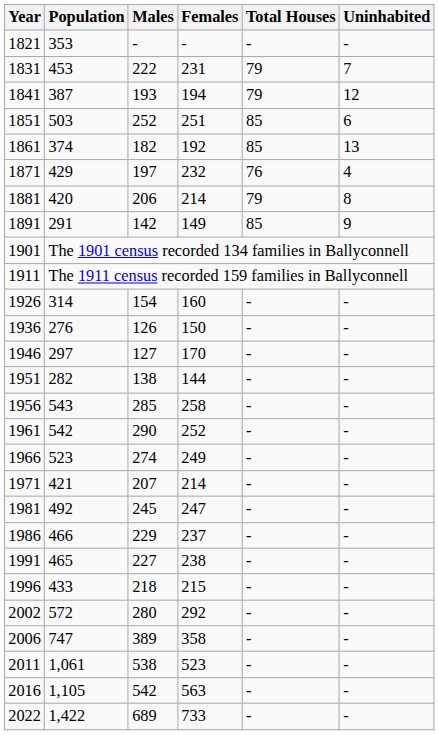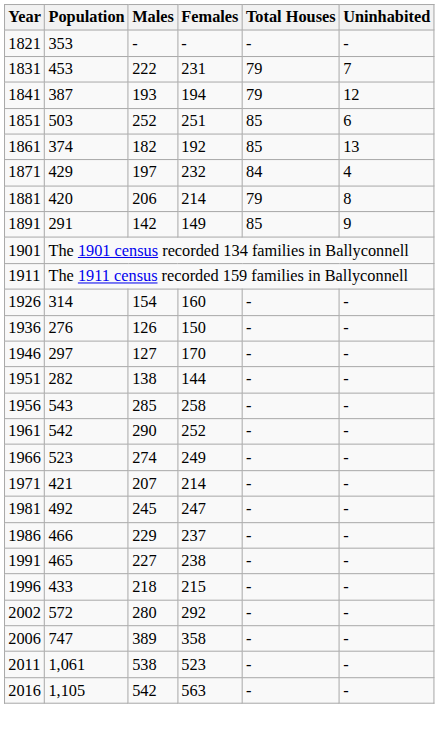1871 | Total Houses: 76 -> 84
- row: 2022 | 1,422 | 689 | 733 | - | -
